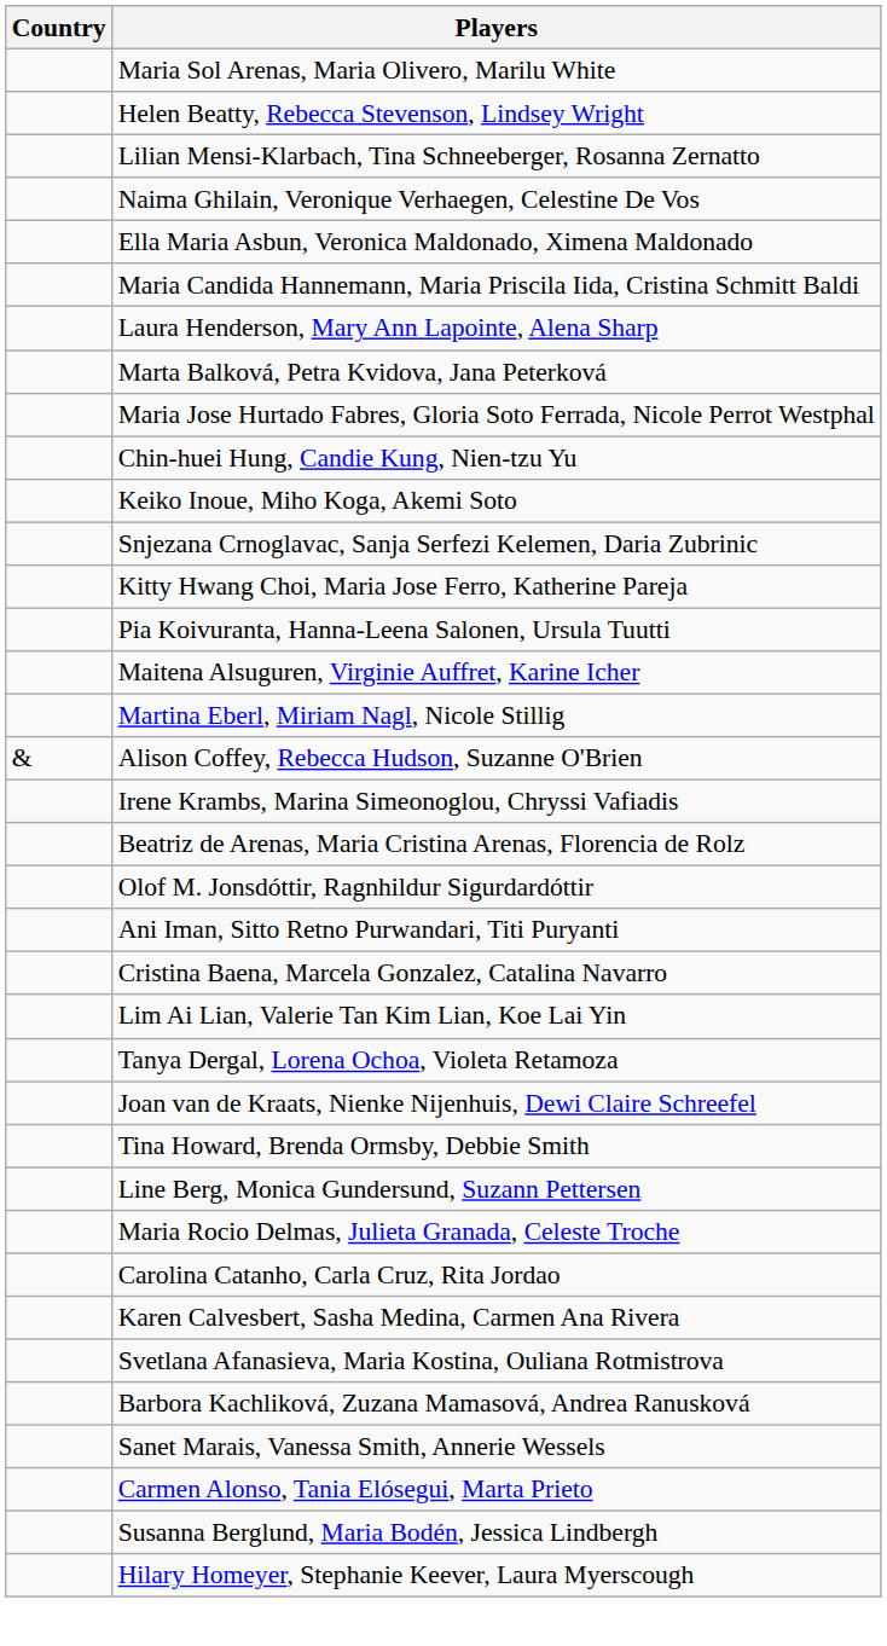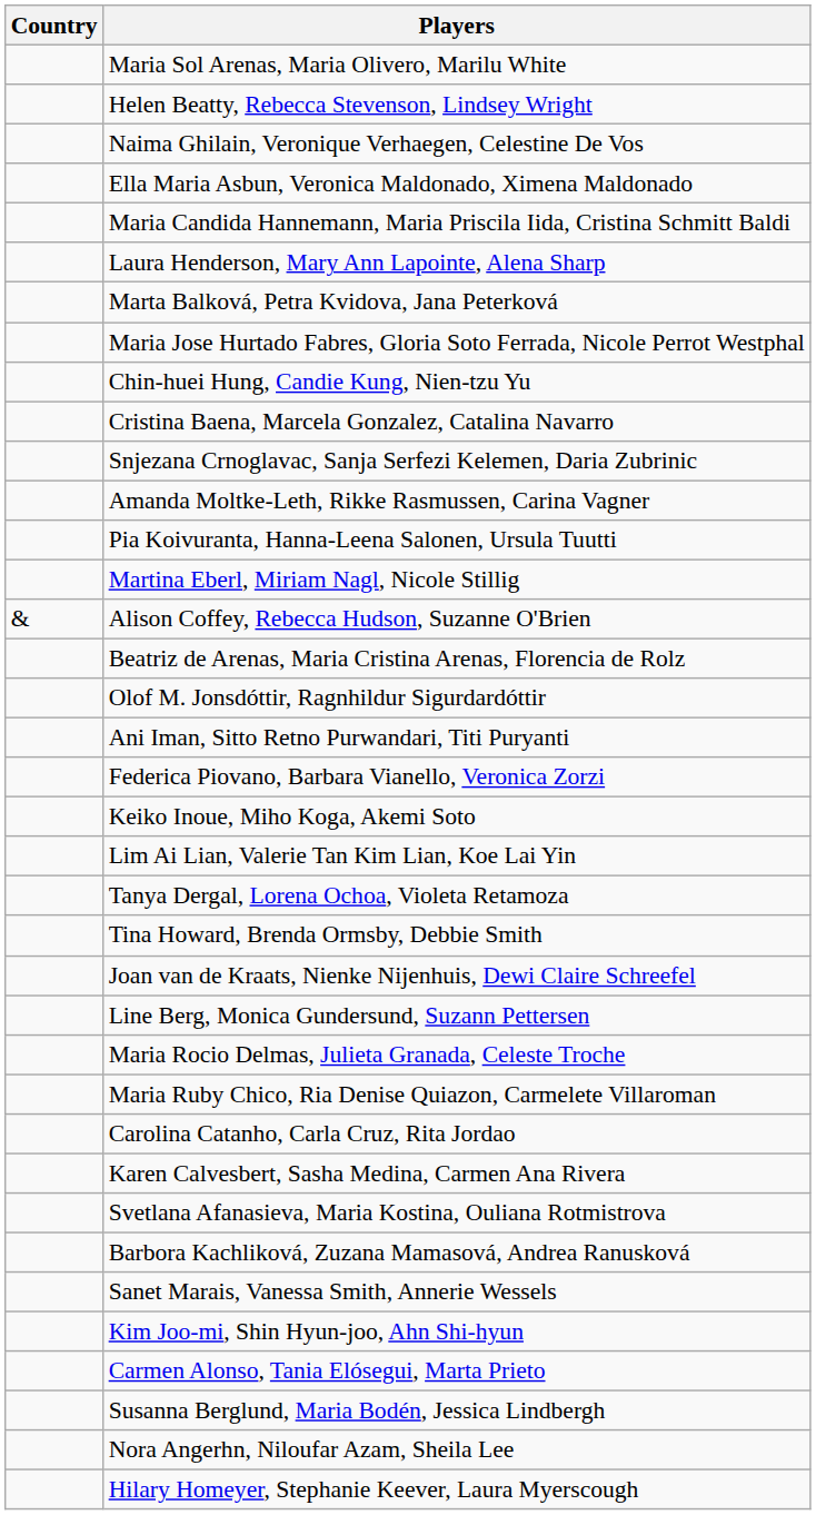- row: Lilian Mensi-Klarbach, Tina Schneeberger, Rosanna Zernatto
rows swapped: Cristina Baena, Marcela Gonzalez, Catalina Navarro <-> Keiko Inoue, Miho Koga, Akemi Soto
+ row: Amanda Moltke-Leth, Rikke Rasmussen, Carina Vagner
- row: Kitty Hwang Choi, Maria Jose Ferro, Katherine Pareja
- row: Maitena Alsuguren, Virginie Auffret, Karine Icher
- row: Irene Krambs, Marina Simeonoglou, Chryssi Vafiadis
+ row: Federica Piovano, Barbara Vianello, Veronica Zorzi
rows swapped: Joan van de Kraats, Nienke Nijenhuis, Dewi Claire Schreefel <-> Tina Howard, Brenda Ormsby, Debbie Smith
+ row: Maria Ruby Chico, Ria Denise Quiazon, Carmelete Villaroman
+ row: Kim Joo-mi, Shin Hyun-joo, Ahn Shi-hyun
+ row: Nora Angerhn, Niloufar Azam, Sheila Lee
